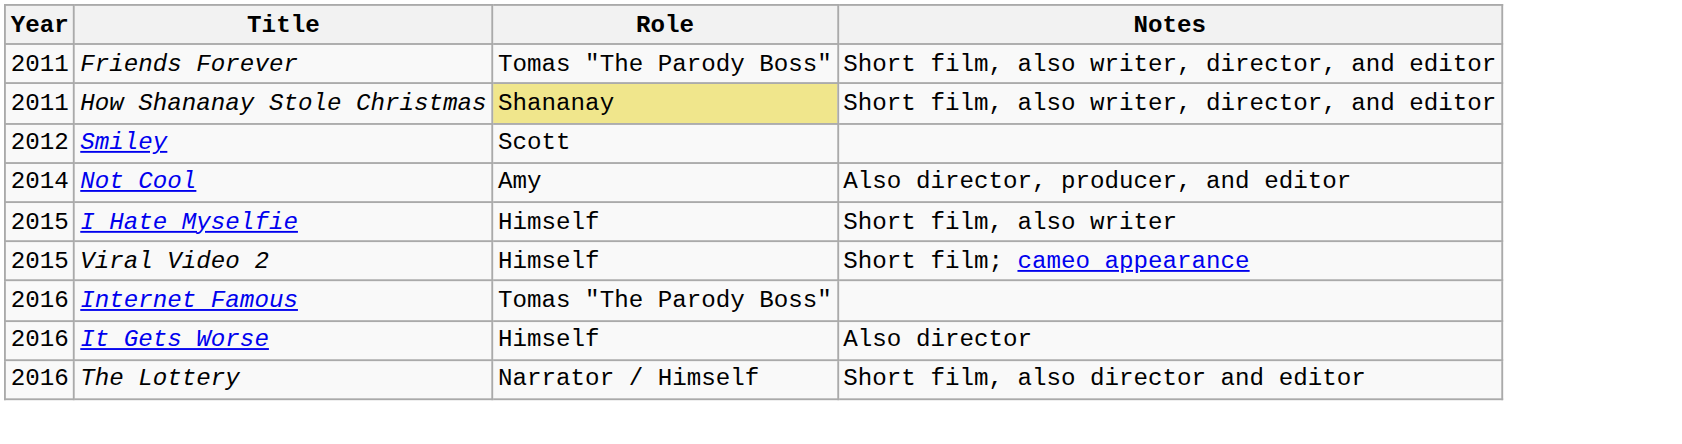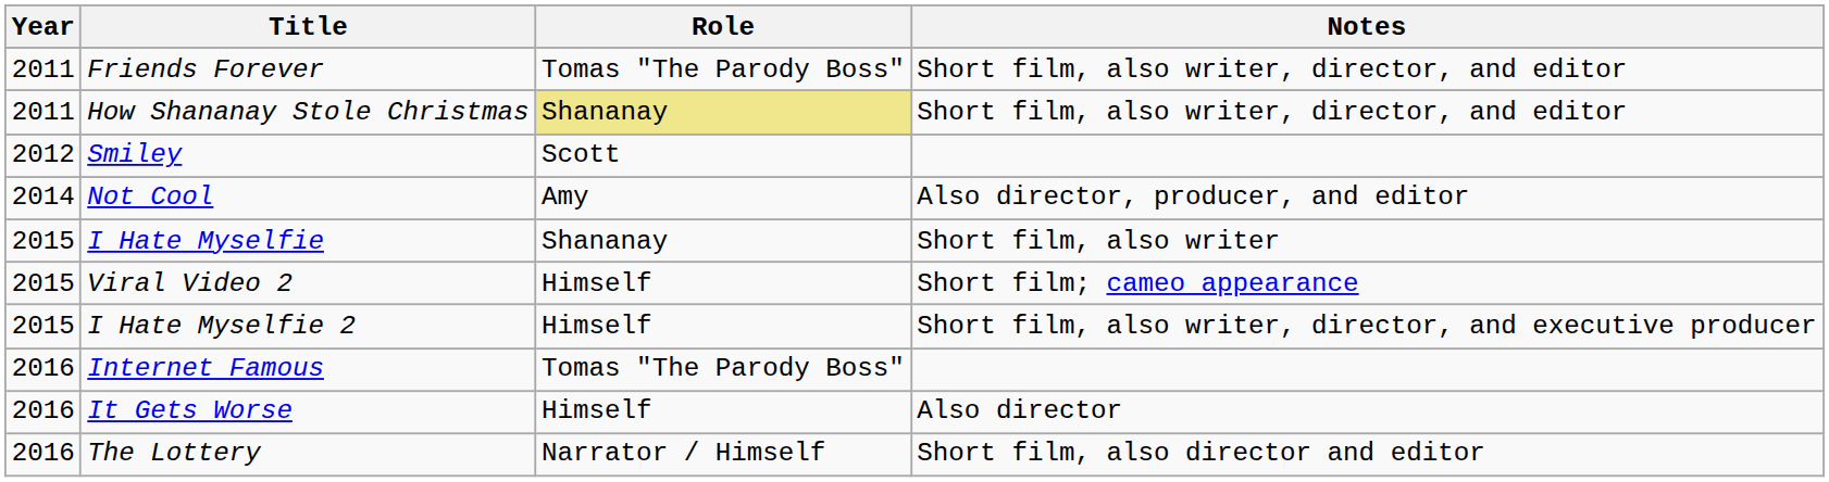I Hate Myselfie | Role: Himself -> Shananay
+ row: 2015 | I Hate Myselfie 2 | Himself | Short film, also writer, director, and executive producer
